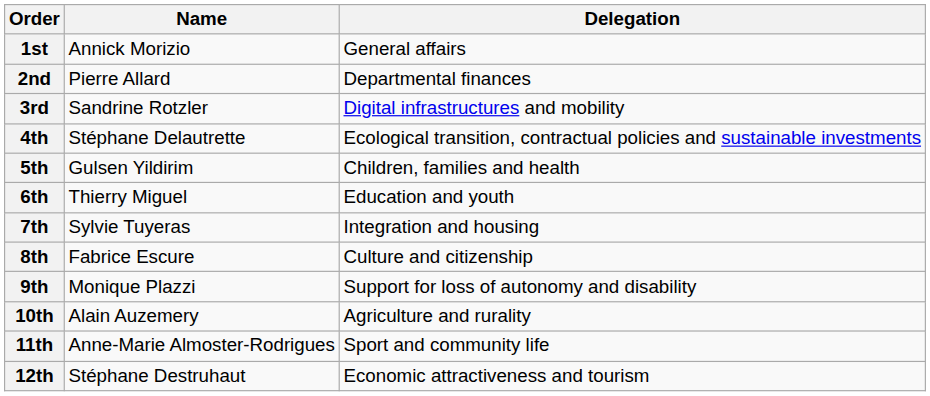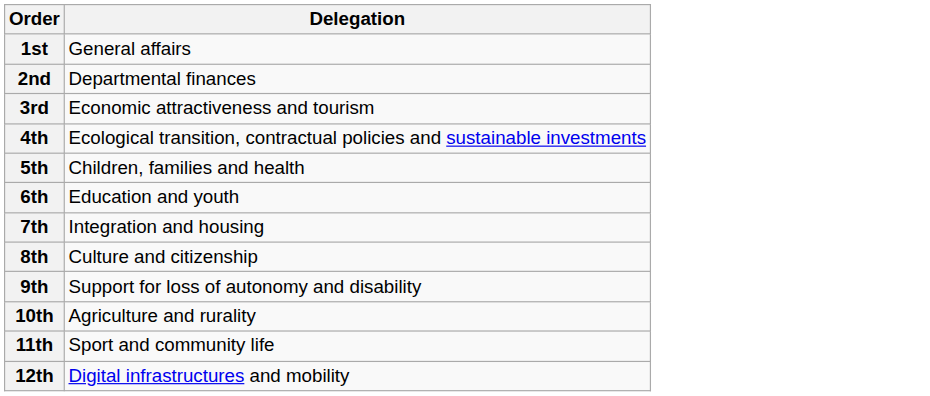- column: Name | Annick Morizio | Pierre Allard | Sandrine Rotzler | Stéphane Delautrette | Gulsen Yildirim | Thierry Miguel | Sylvie Tuyeras | Fabrice Escure | Monique Plazzi | Alain Auzemery | Anne-Marie Almoster-Rodrigues | Stéphane Destruhaut
3rd | Delegation: Digital infrastructures and mobility -> Economic attractiveness and tourism
12th | Delegation: Economic attractiveness and tourism -> Digital infrastructures and mobility
